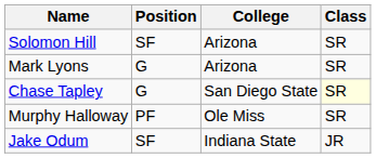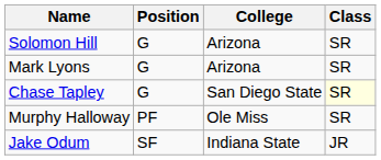Solomon Hill | Position: SF -> G
